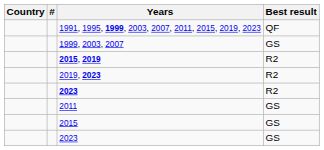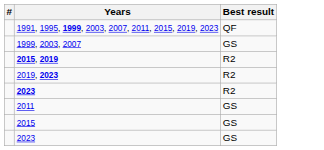- column: Country
